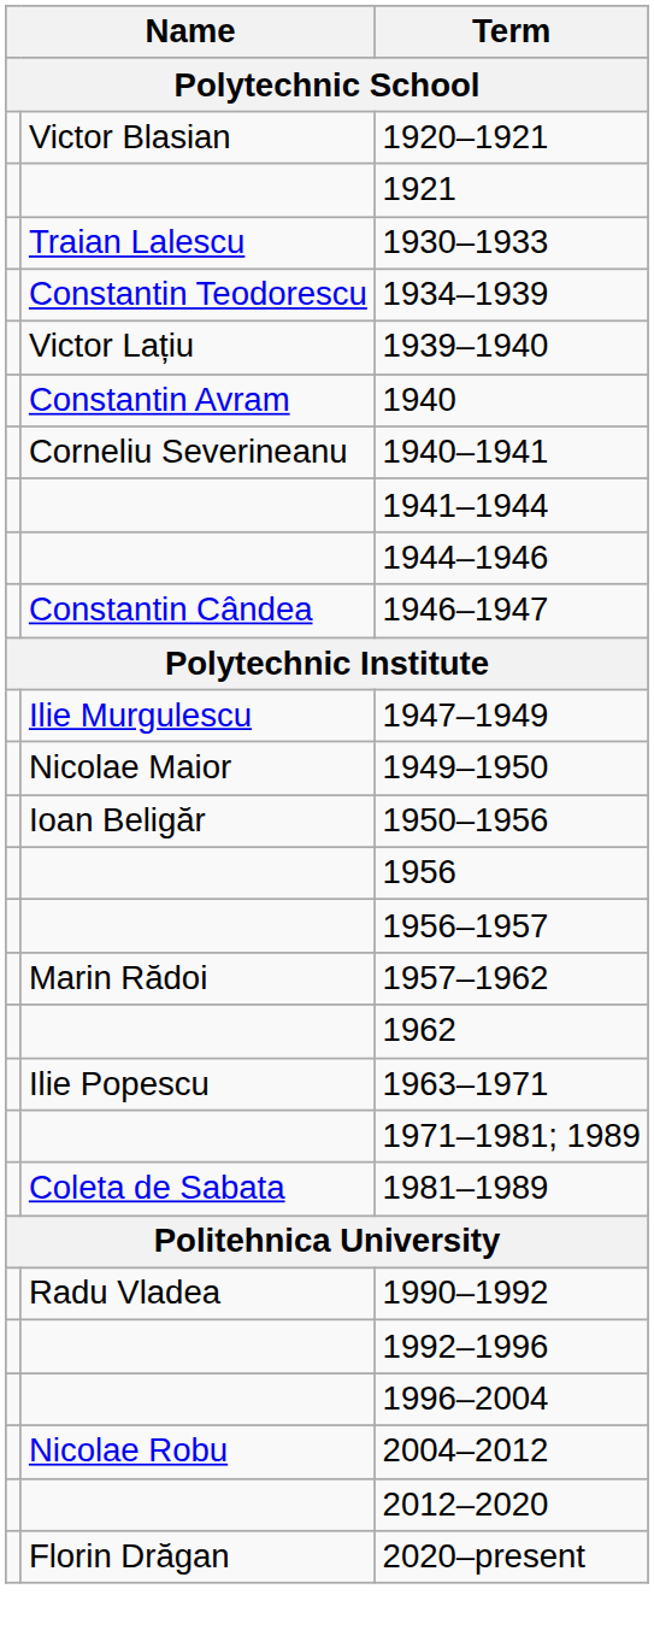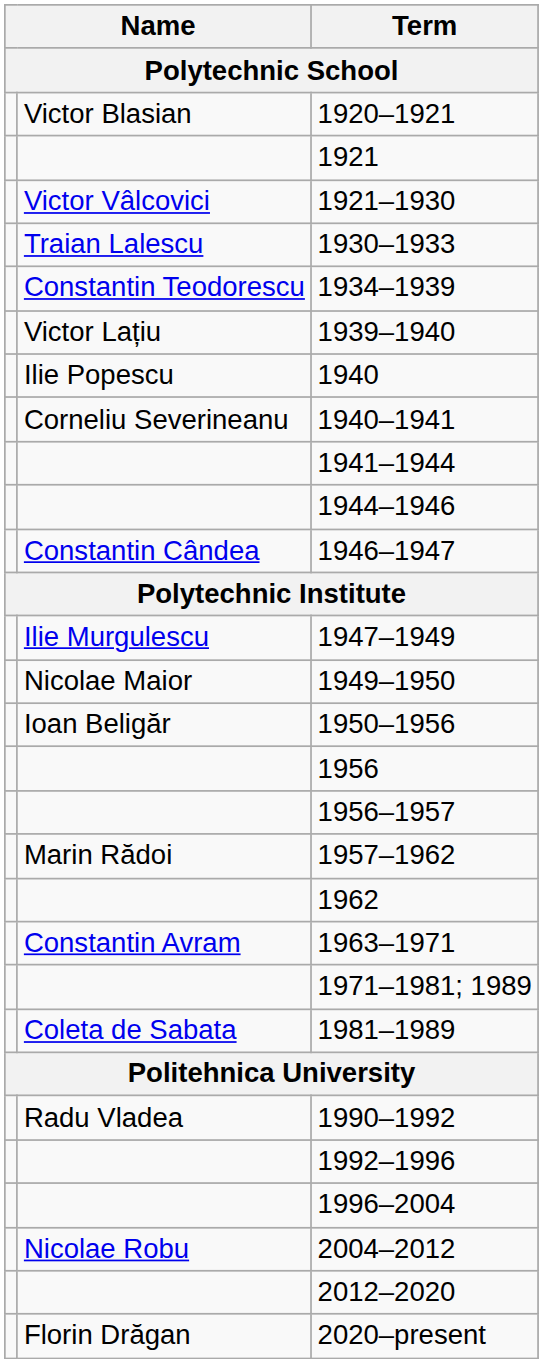+ row: Victor Vâlcovici | 1921–1930
1940 | column 2: Constantin Avram -> Ilie Popescu
1963–1971 | column 2: Ilie Popescu -> Constantin Avram
